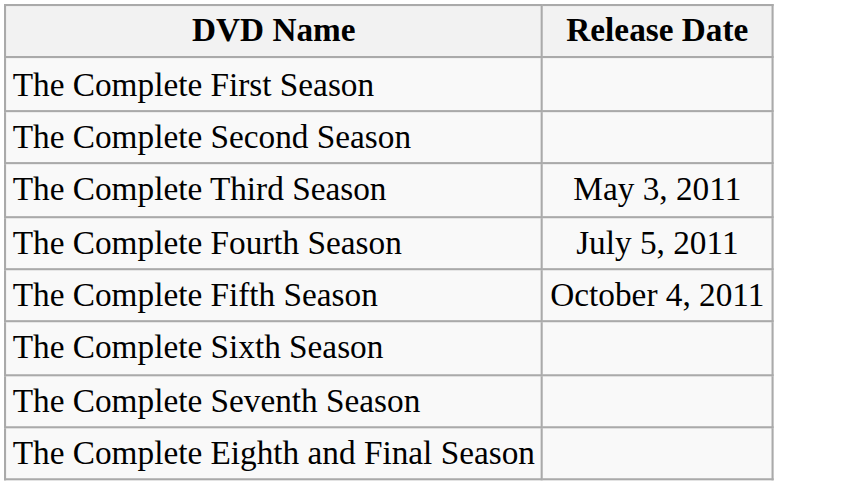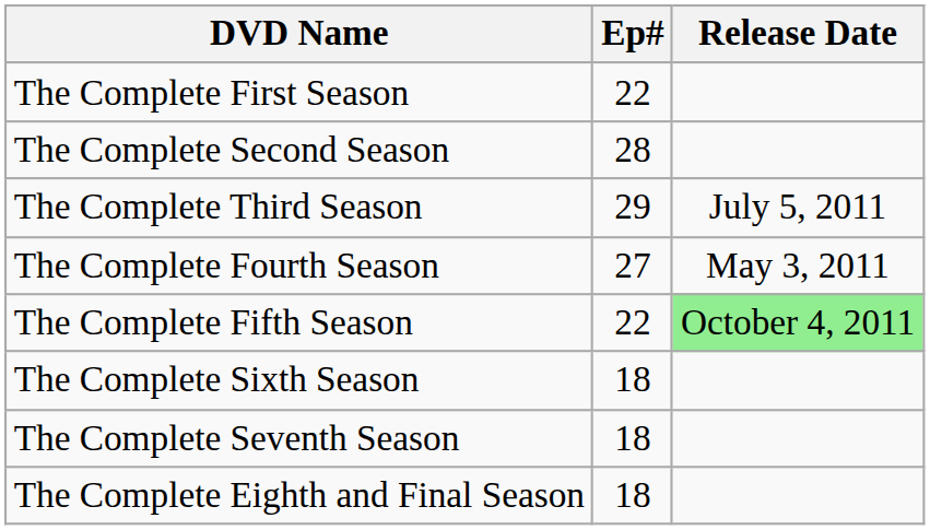+ column: Ep# | 22 | 28 | 29 | 27 | 22 | 18 | 18 | 18
The Complete Third Season | Release Date: May 3, 2011 -> July 5, 2011
The Complete Fourth Season | Release Date: July 5, 2011 -> May 3, 2011
The Complete Fifth Season | Release Date: no background -> lightgreen background
